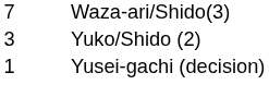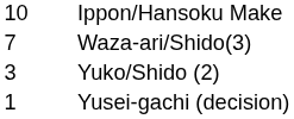+ row: 10 | Ippon/Hansoku Make
